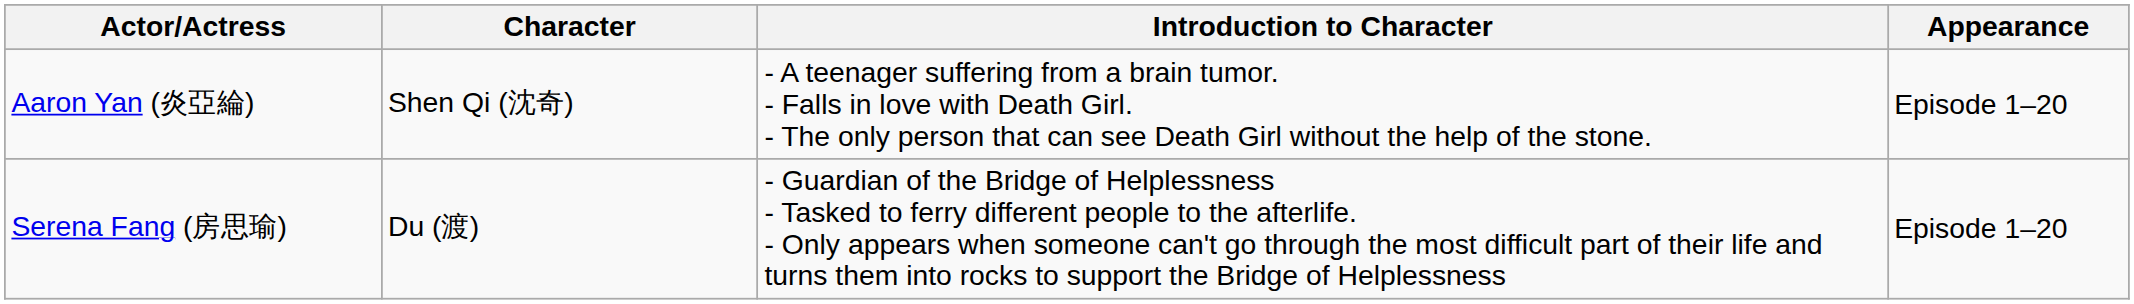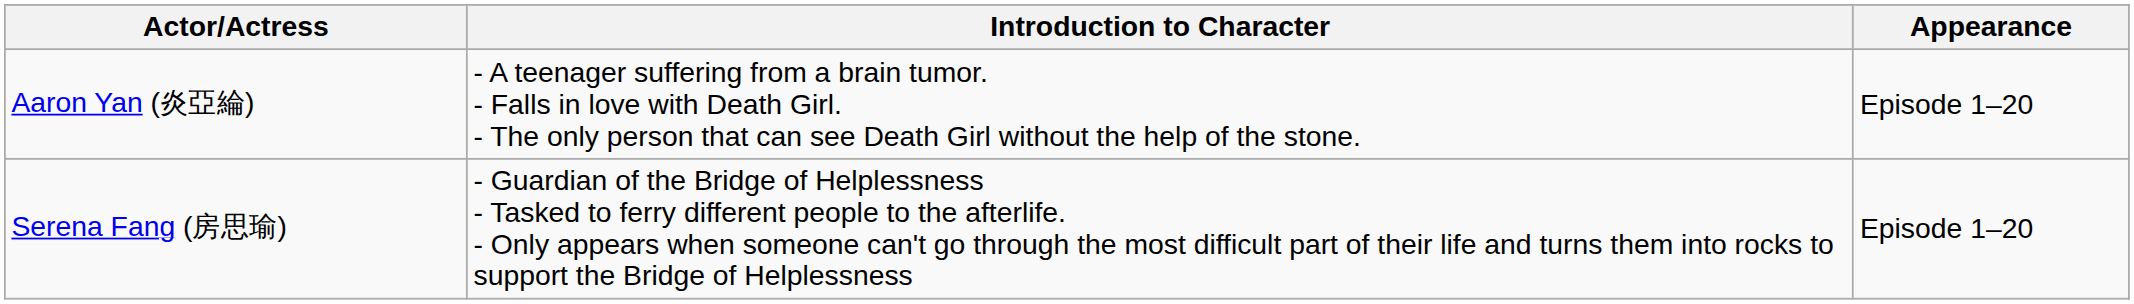- column: Character | Shen Qi (沈奇) | Du (渡)
